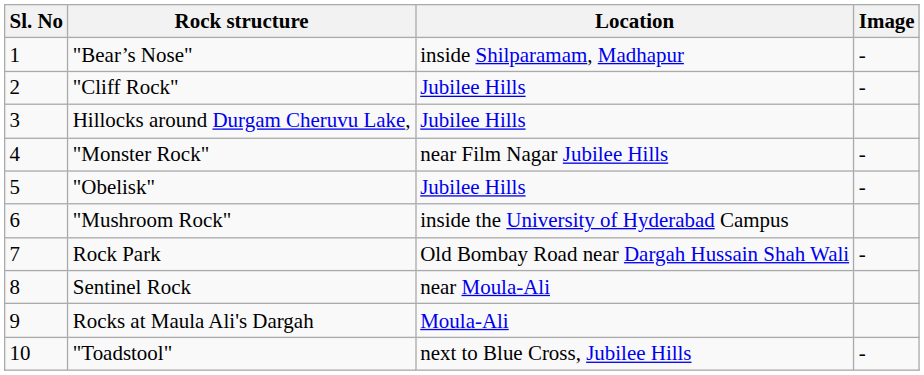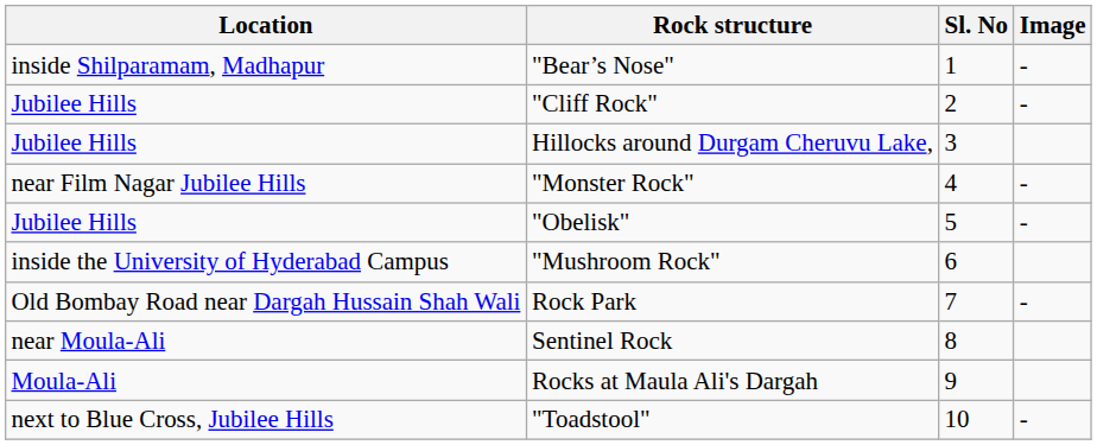columns swapped: Sl. No <-> Location
